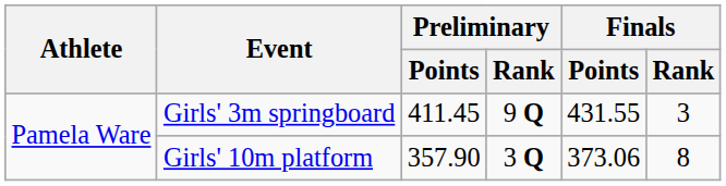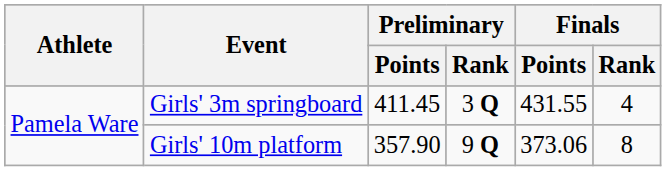Girls' 3m springboard | Preliminary / Rank: 9 Q -> 3 Q
Girls' 3m springboard | Finals / Rank: 3 -> 4
Girls' 10m platform | Preliminary / Rank: 3 Q -> 9 Q
